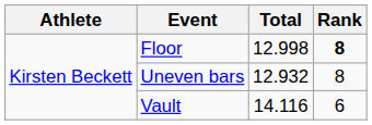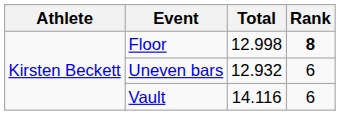Uneven bars | Rank: 8 -> 6
